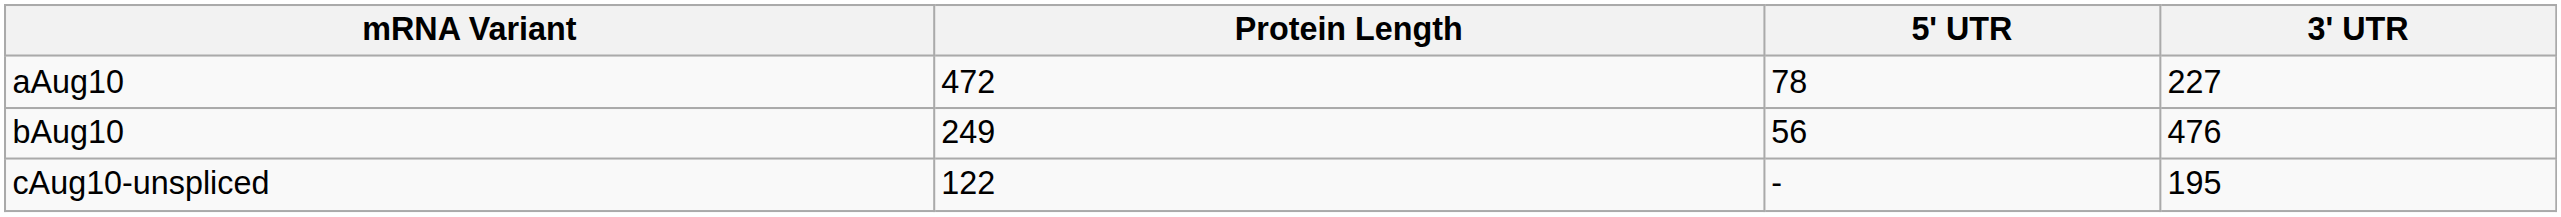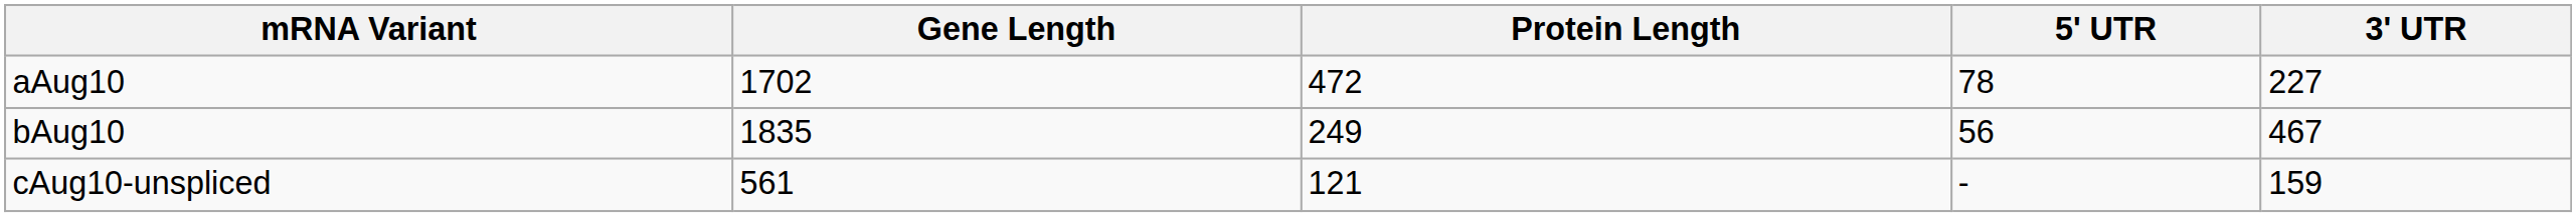+ column: Gene Length | 1702 | 1835 | 561
bAug10 | 3' UTR: 476 -> 467
cAug10-unspliced | Protein Length: 122 -> 121
cAug10-unspliced | 3' UTR: 195 -> 159
